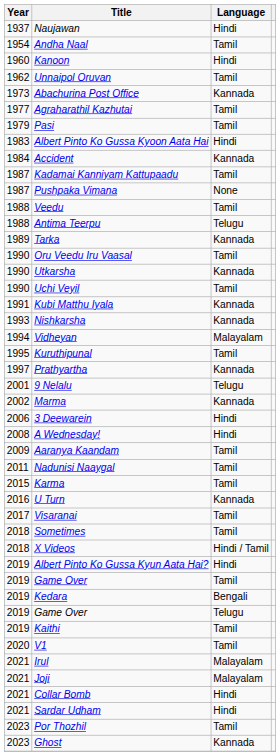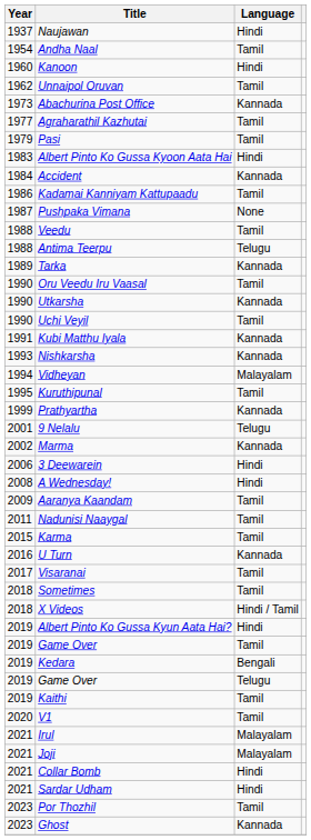Kadamai Kanniyam Kattupaadu | Year: 1987 -> 1986
Prathyartha | Year: 1997 -> 1999
